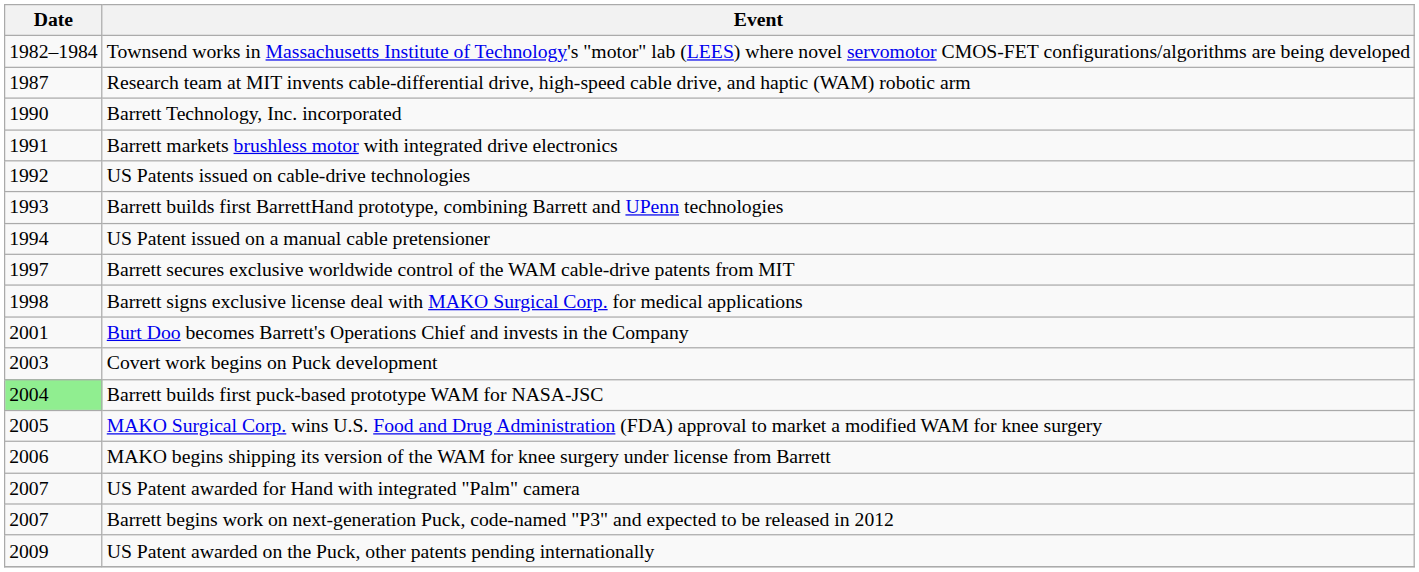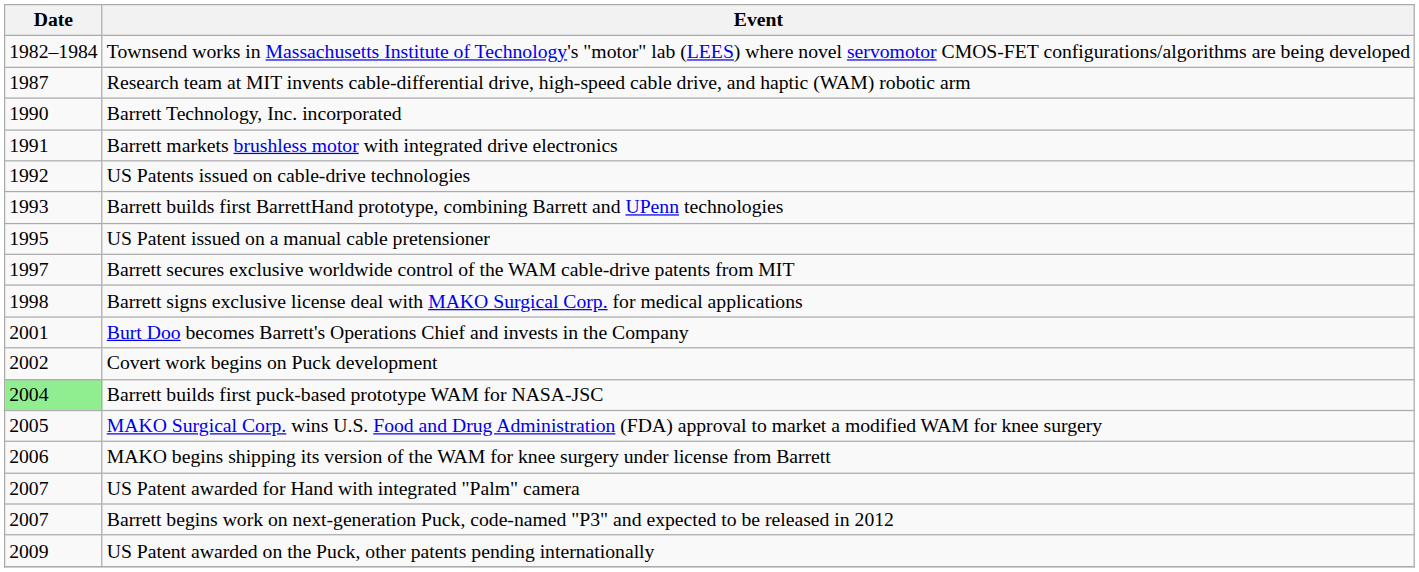US Patent issued on a manual cable pretensioner | Date: 1994 -> 1995
Covert work begins on Puck development | Date: 2003 -> 2002
